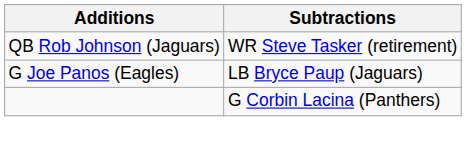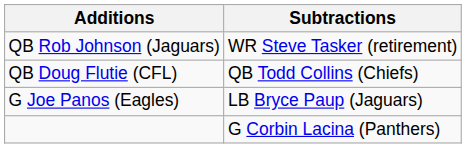+ row: QB Doug Flutie (CFL) | QB Todd Collins (Chiefs)
